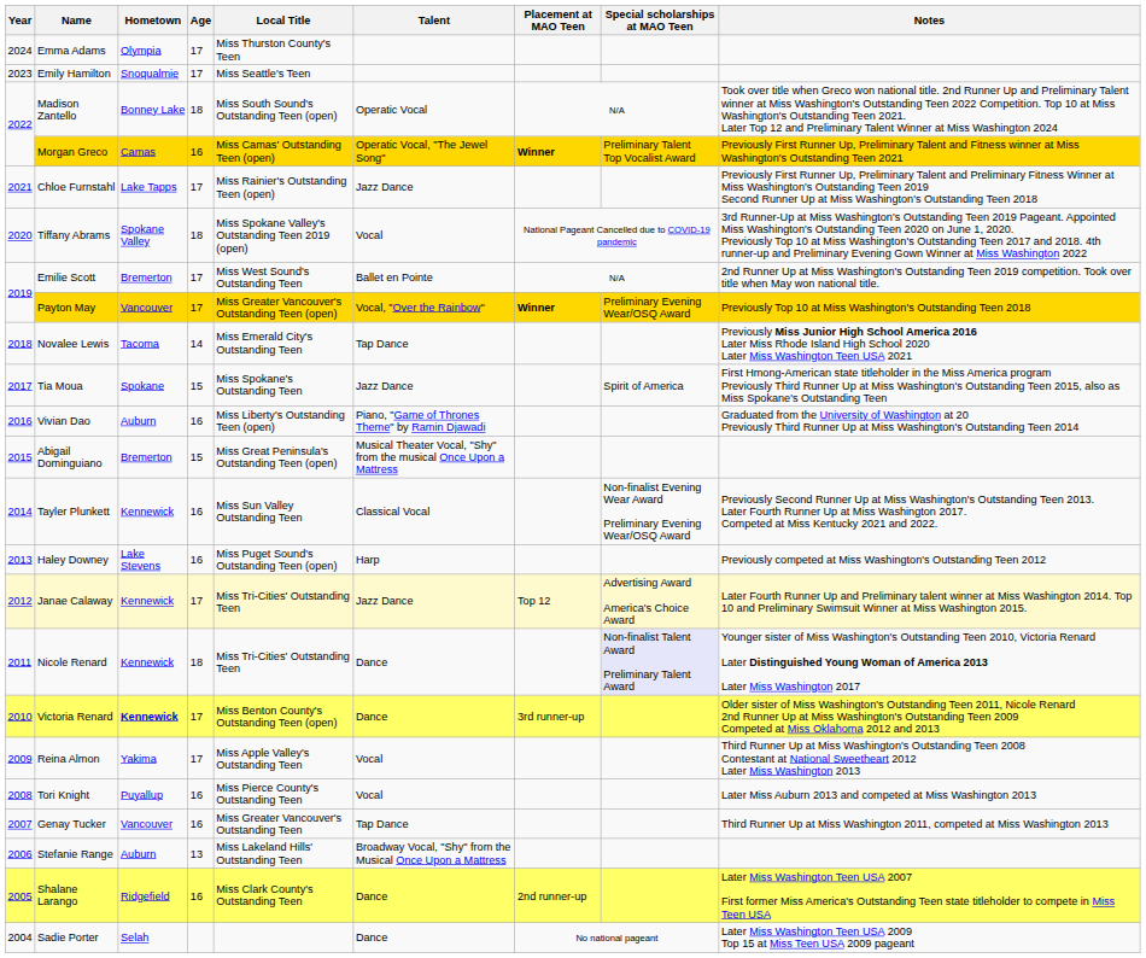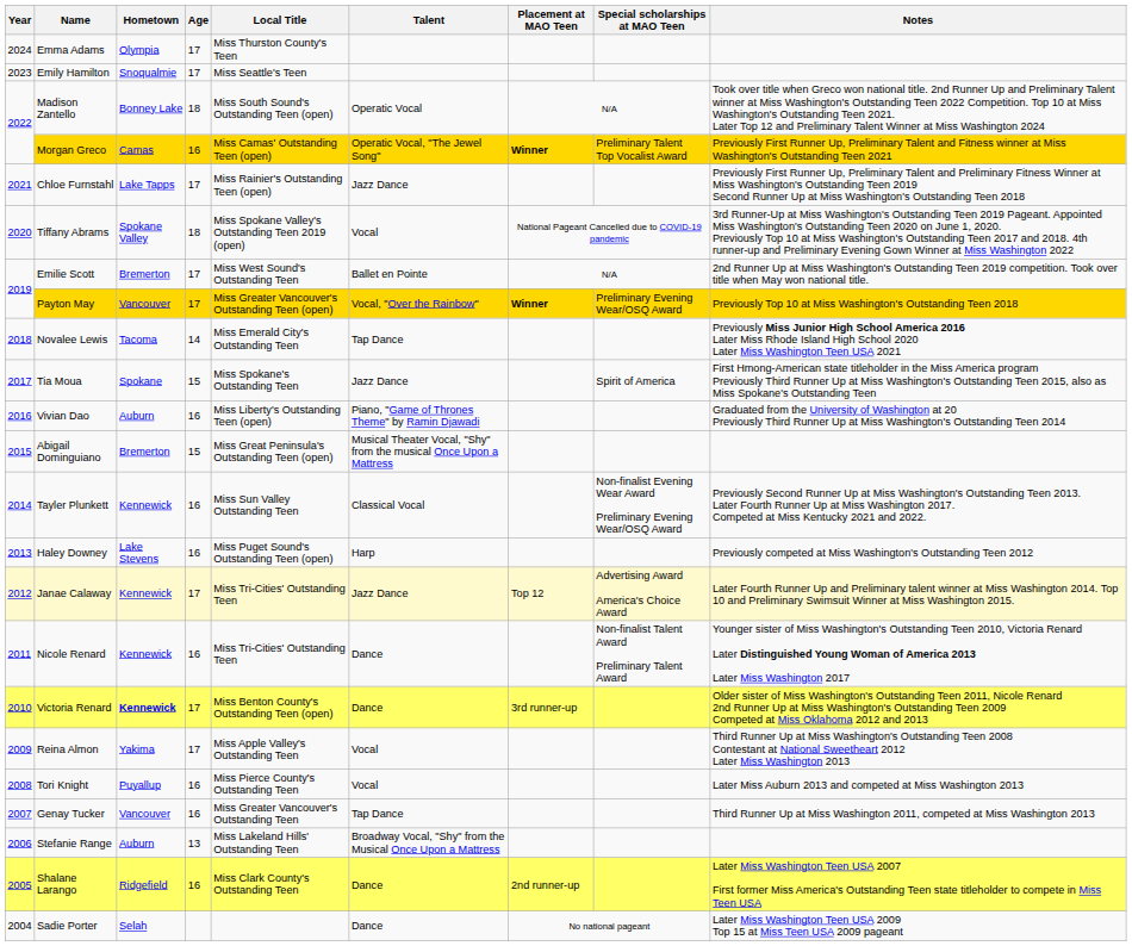Nicole Renard | Age: 18 -> 16
Nicole Renard | Special scholarships at MAO Teen: lavender background -> no background
